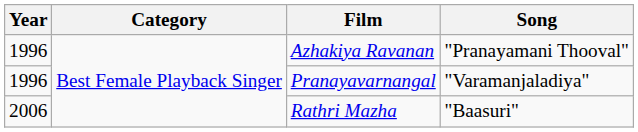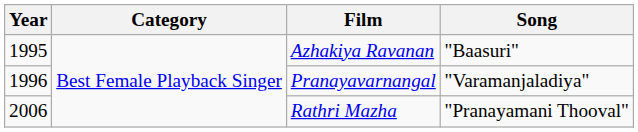Azhakiya Ravanan | Year: 1996 -> 1995
Azhakiya Ravanan | Song: "Pranayamani Thooval" -> "Baasuri"
Rathri Mazha | Song: "Baasuri" -> "Pranayamani Thooval"
